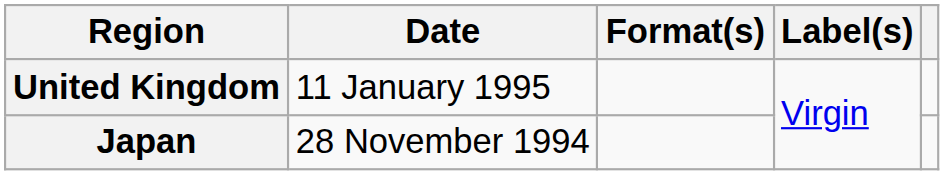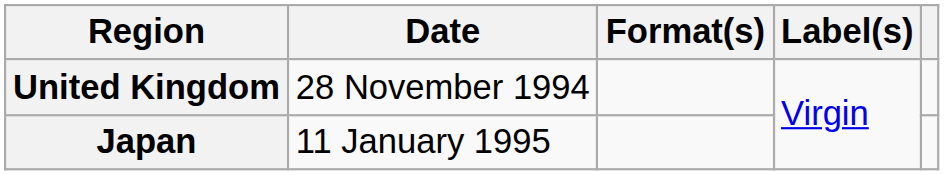United Kingdom | Date: 11 January 1995 -> 28 November 1994
Japan | Date: 28 November 1994 -> 11 January 1995
